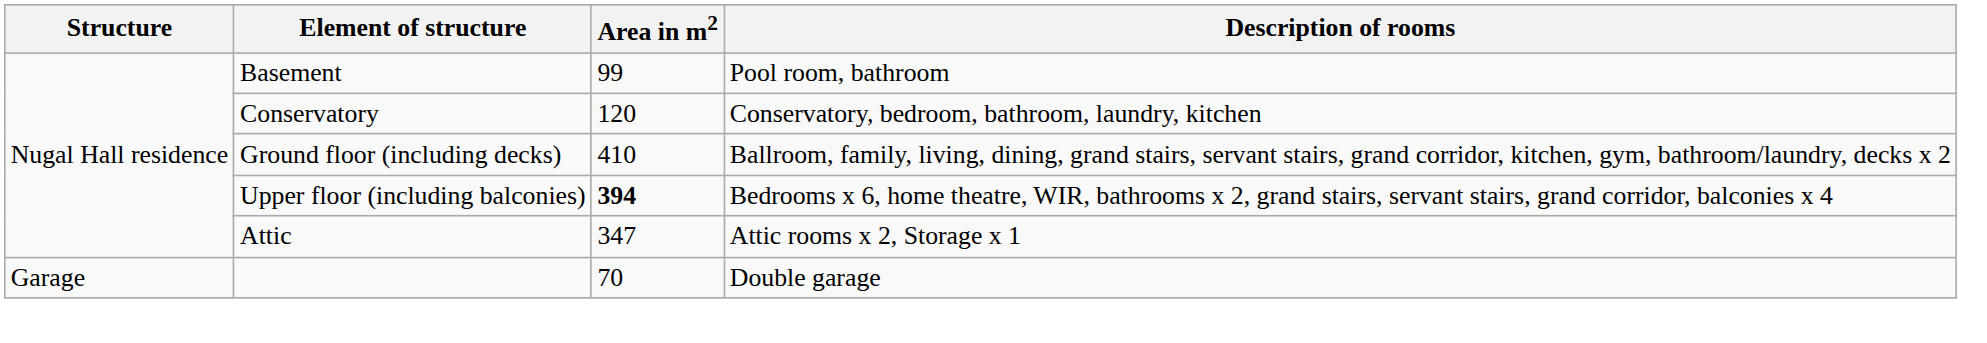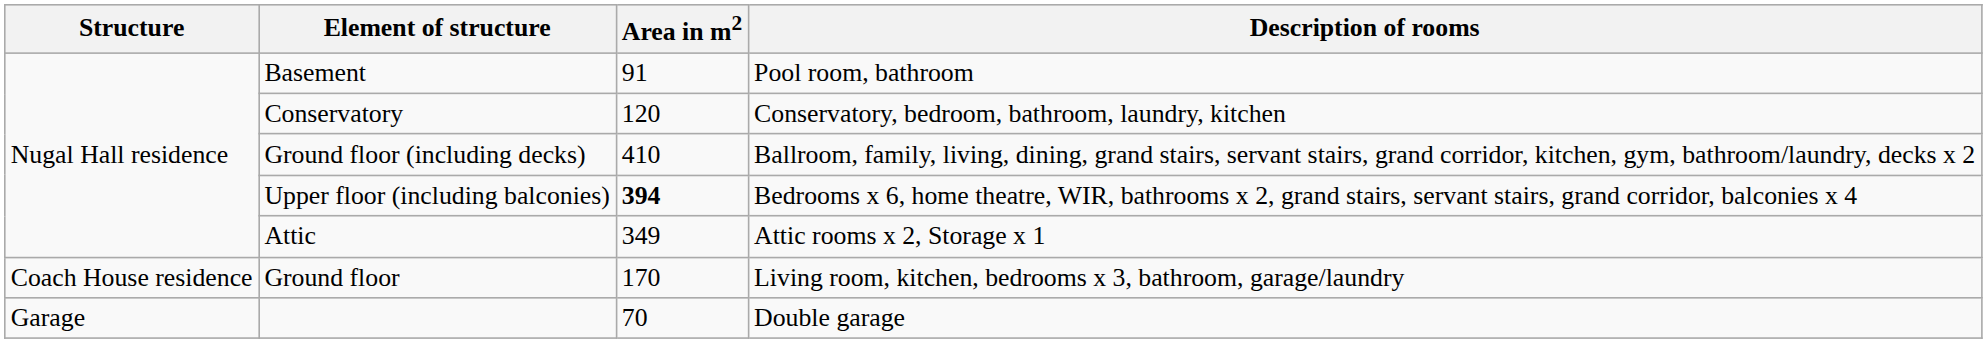Basement | Area in m2: 99 -> 91
Attic | Area in m2: 347 -> 349
+ row: Coach House residence | Ground floor | 170 | Living room, kitchen, bedrooms x 3, bathroom, garage/laundry
